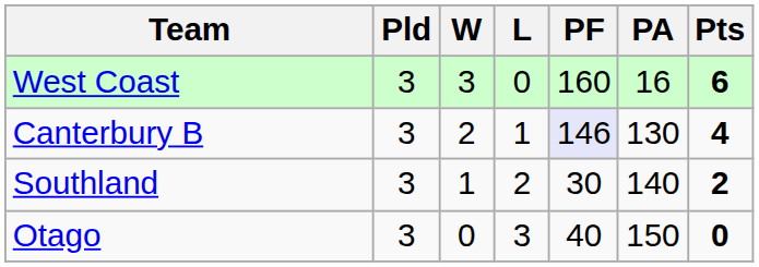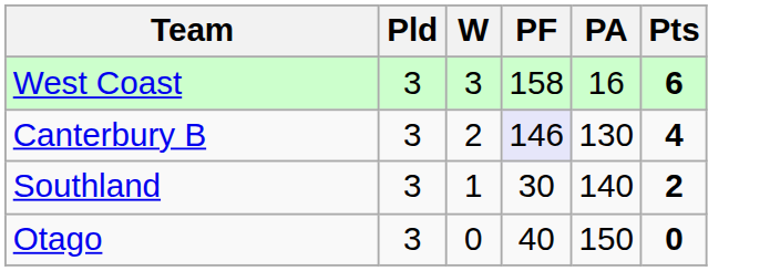- column: L | 0 | 1 | 2 | 3
West Coast | PF: 160 -> 158
